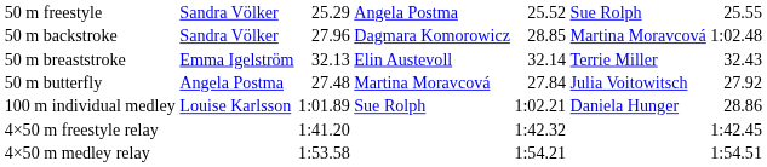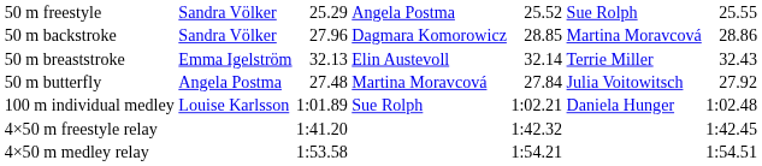50 m backstroke | column 7: 1:02.48 -> 28.86
100 m individual medley | column 7: 28.86 -> 1:02.48
